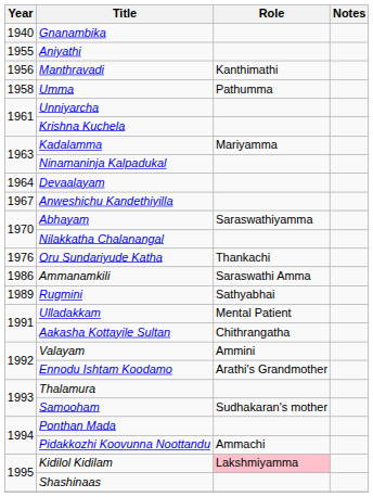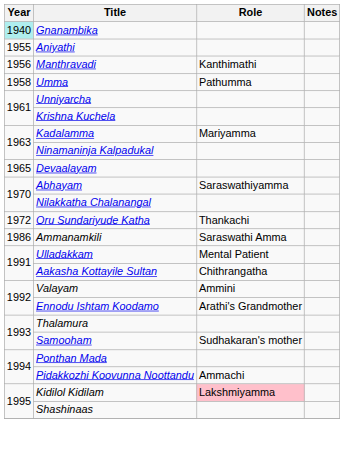Gnanambika | Year: no background -> paleturquoise background
Devaalayam | Year: 1964 -> 1965
- row: 1967 | Anweshichu Kandethiyilla
Oru Sundariyude Katha | Year: 1976 -> 1972
- row: 1989 | Rugmini | Sathyabhai
